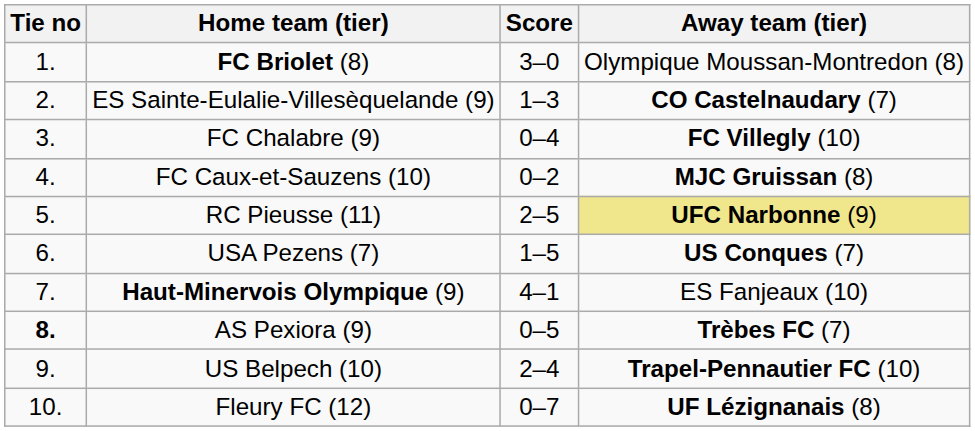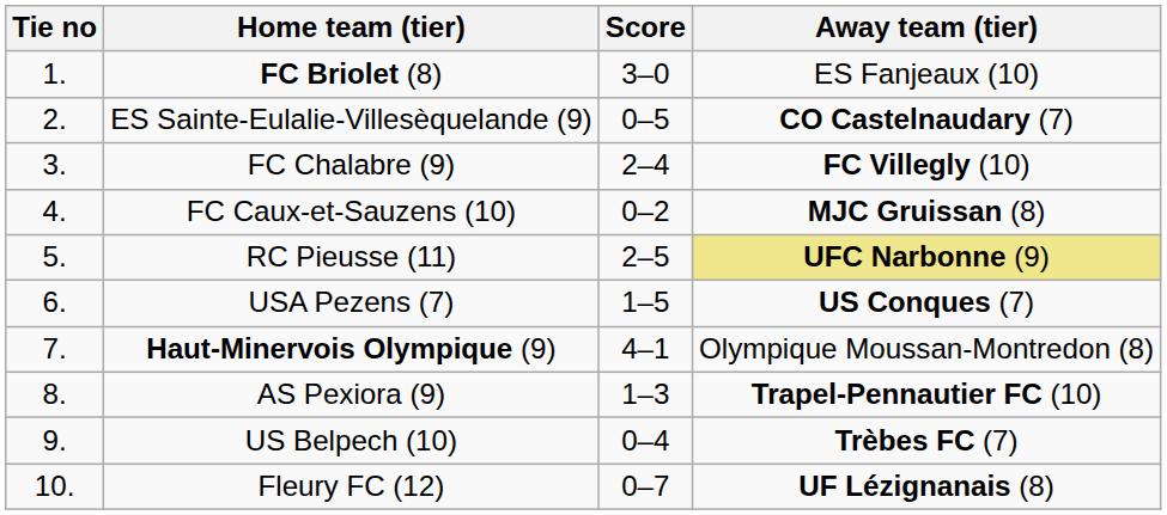FC Briolet (8) | Away team (tier): Olympique Moussan-Montredon (8) -> ES Fanjeaux (10)
ES Sainte-Eulalie-Villesèquelande (9) | Score: 1–3 -> 0–5
FC Chalabre (9) | Score: 0–4 -> 2–4
Haut-Minervois Olympique (9) | Away team (tier): ES Fanjeaux (10) -> Olympique Moussan-Montredon (8)
AS Pexiora (9) | Tie no: bold -> normal
AS Pexiora (9) | Score: 0–5 -> 1–3
AS Pexiora (9) | Away team (tier): Trèbes FC (7) -> Trapel-Pennautier FC (10)
US Belpech (10) | Score: 2–4 -> 0–4
US Belpech (10) | Away team (tier): Trapel-Pennautier FC (10) -> Trèbes FC (7)
